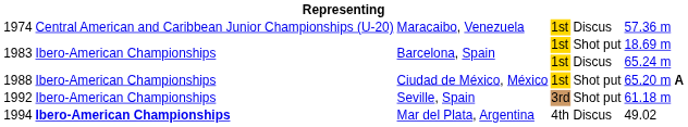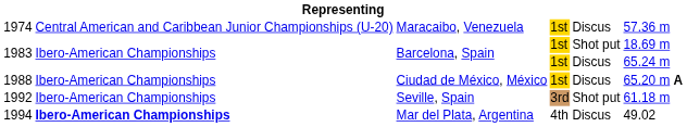1988 | column 5: Shot put -> Discus
